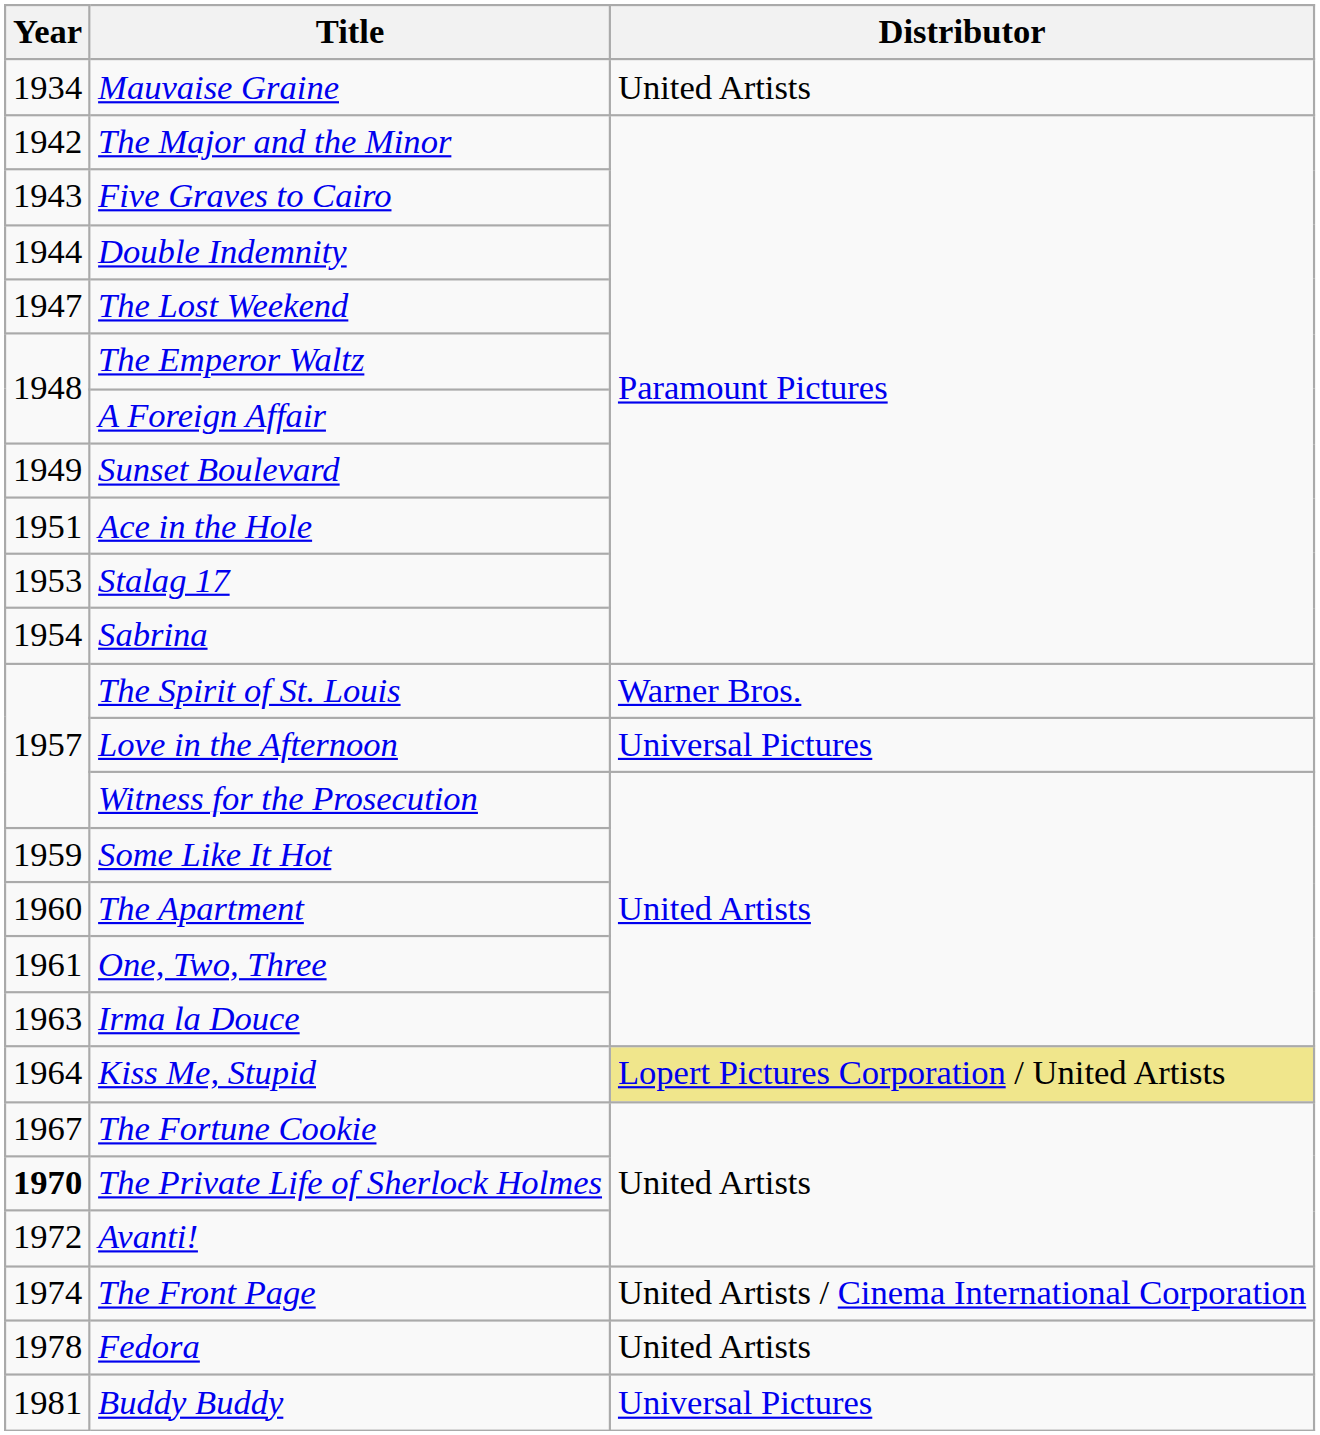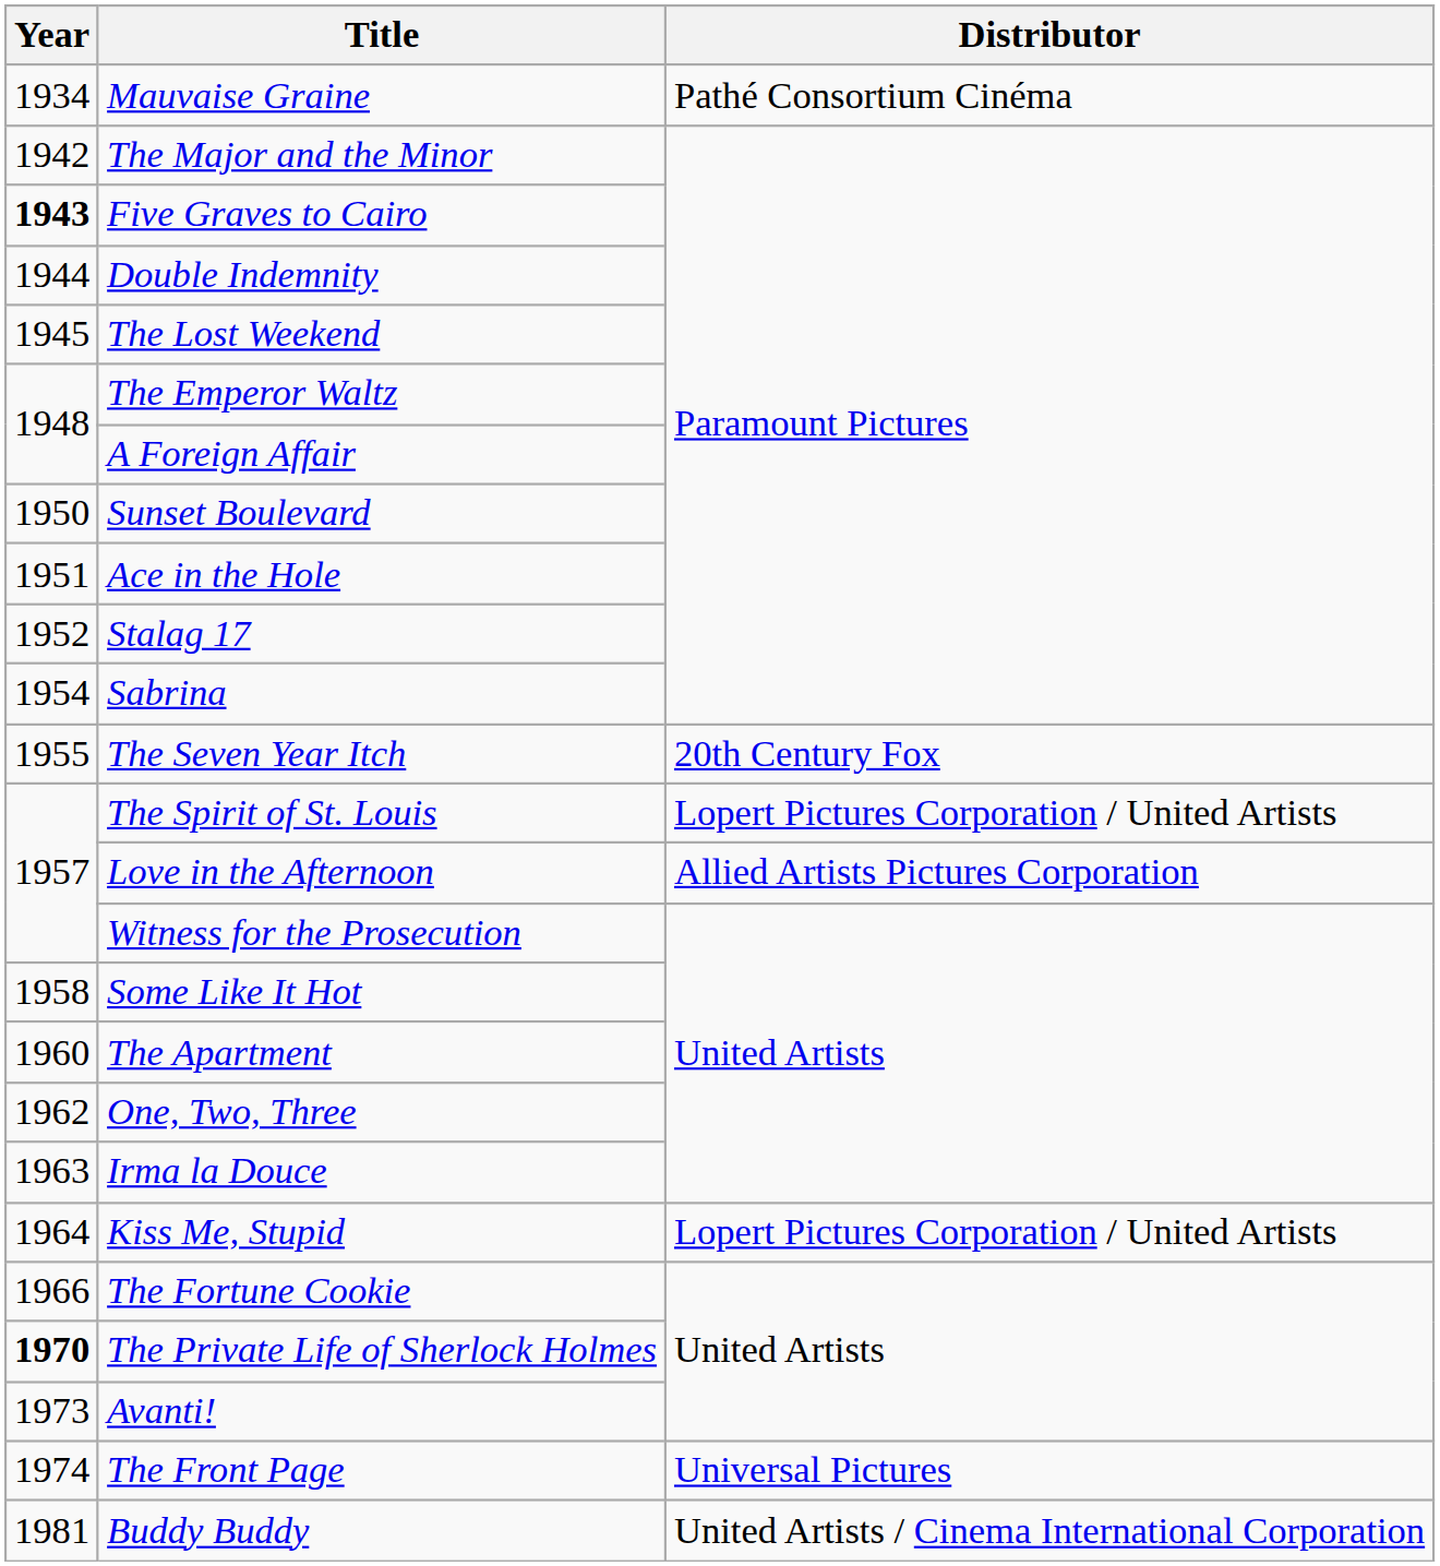Mauvaise Graine | Distributor: United Artists -> Pathé Consortium Cinéma
Five Graves to Cairo | Year: normal -> bold
The Lost Weekend | Year: 1947 -> 1945
Sunset Boulevard | Year: 1949 -> 1950
Stalag 17 | Year: 1953 -> 1952
+ row: 1955 | The Seven Year Itch | 20th Century Fox
The Spirit of St. Louis | Distributor: Warner Bros. -> Lopert Pictures Corporation / United Artists
Love in the Afternoon | Distributor: Universal Pictures -> Allied Artists Pictures Corporation
Some Like It Hot | Year: 1959 -> 1958
One, Two, Three | Year: 1961 -> 1962
Kiss Me, Stupid | Distributor: khaki background -> no background
The Fortune Cookie | Year: 1967 -> 1966
Avanti! | Year: 1972 -> 1973
The Front Page | Distributor: United Artists / Cinema International Corporation -> Universal Pictures
- row: 1978 | Fedora | United Artists
Buddy Buddy | Distributor: Universal Pictures -> United Artists / Cinema International Corporation
